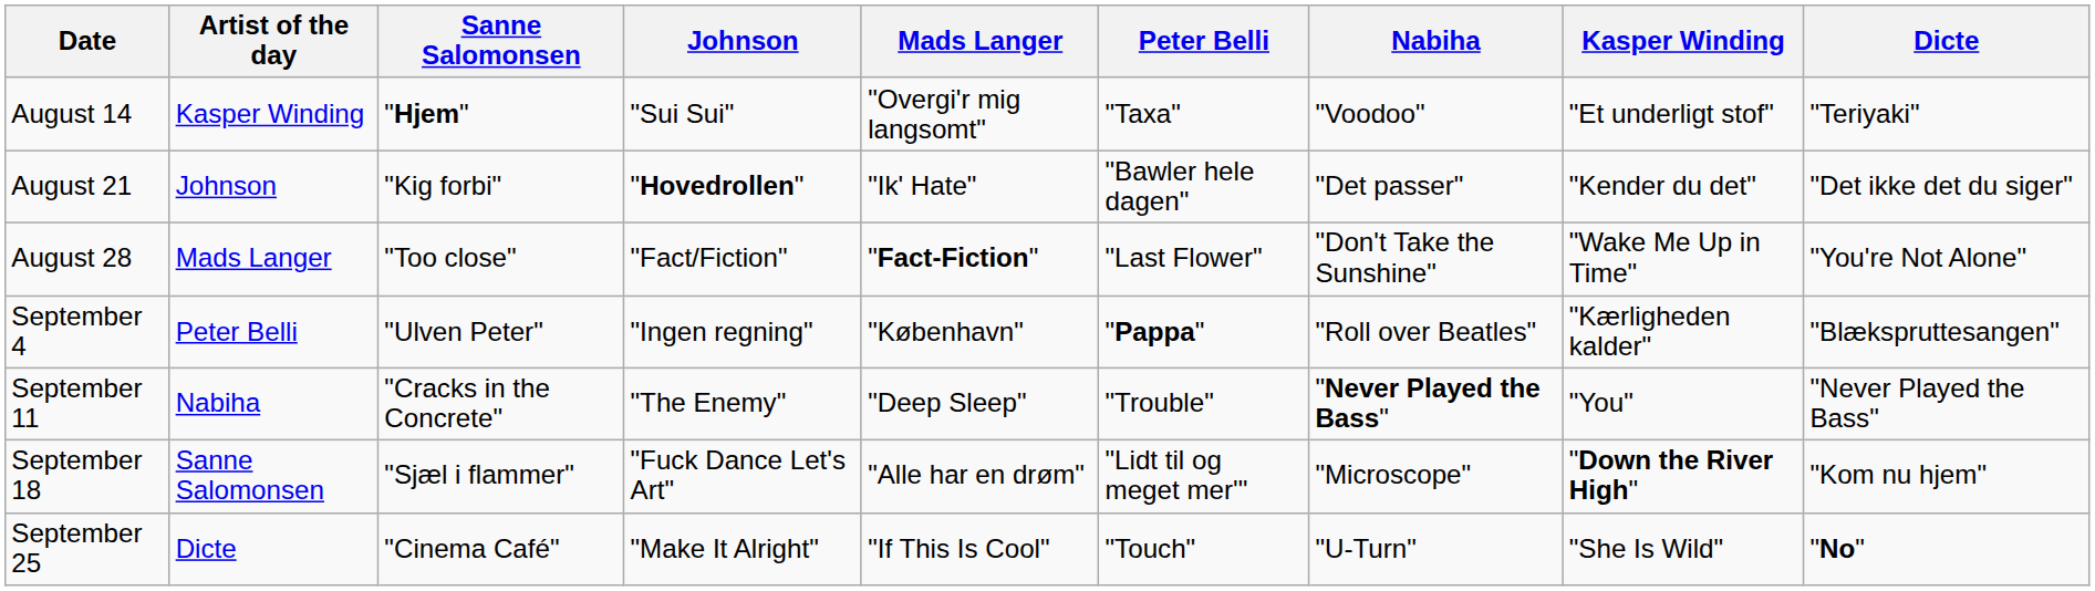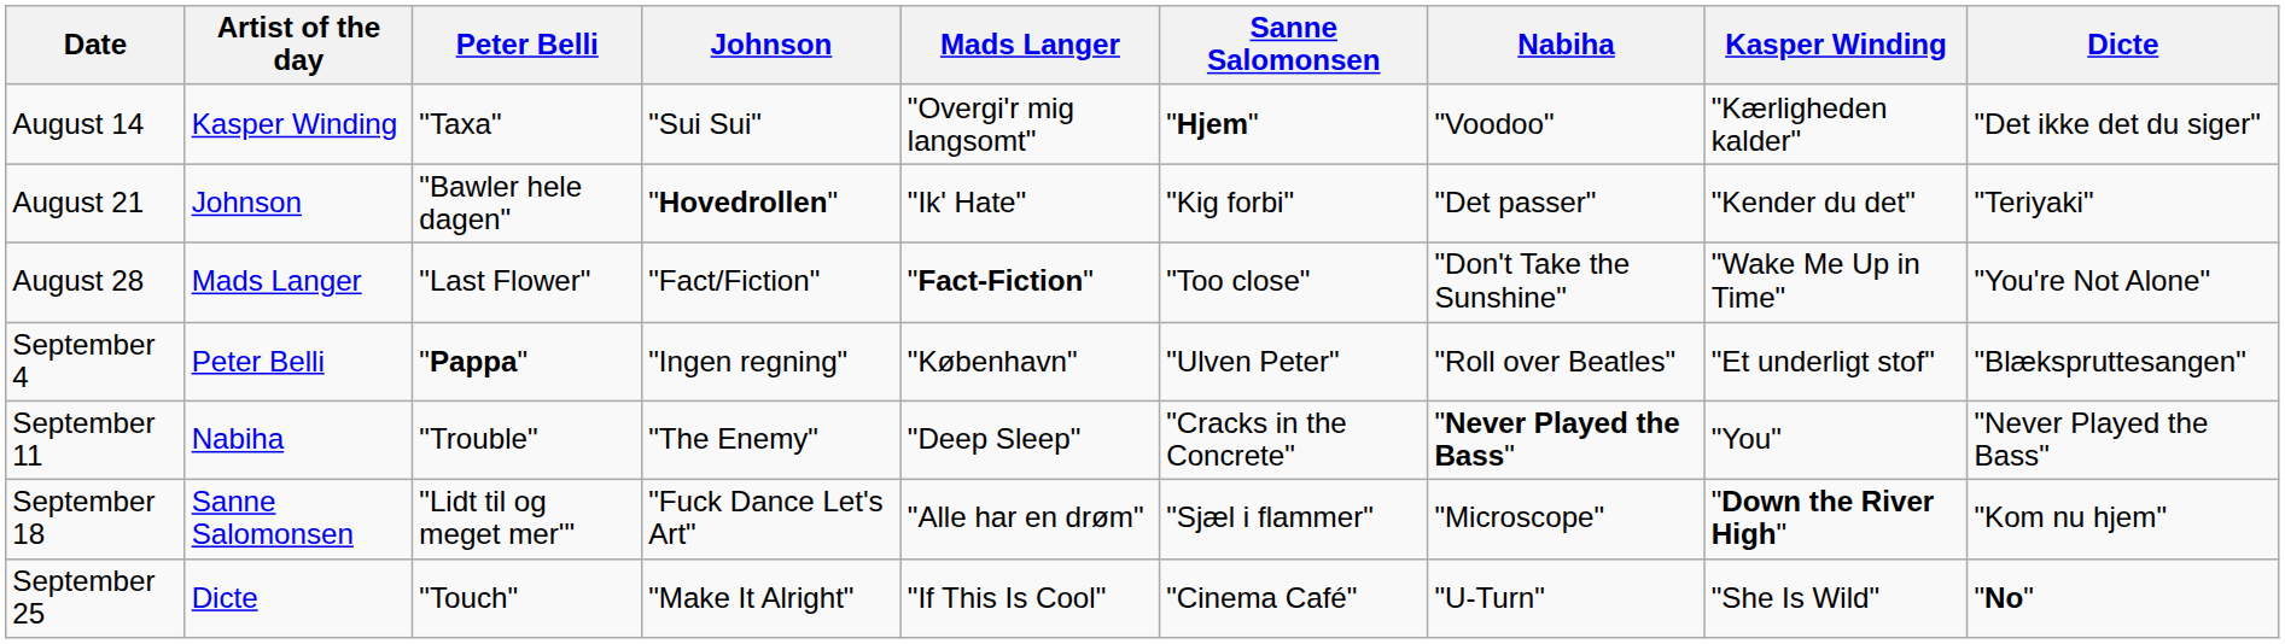columns swapped: Sanne Salomonsen <-> Peter Belli
August 14 | Kasper Winding: "Et underligt stof" -> "Kærligheden kalder"
August 14 | Dicte: "Teriyaki" -> "Det ikke det du siger"
August 21 | Dicte: "Det ikke det du siger" -> "Teriyaki"
September 4 | Kasper Winding: "Kærligheden kalder" -> "Et underligt stof"
